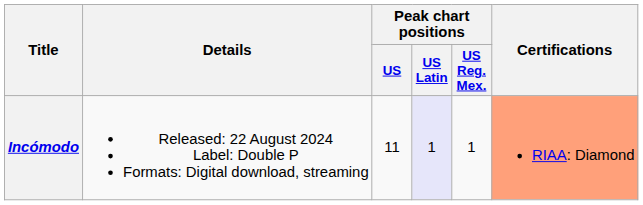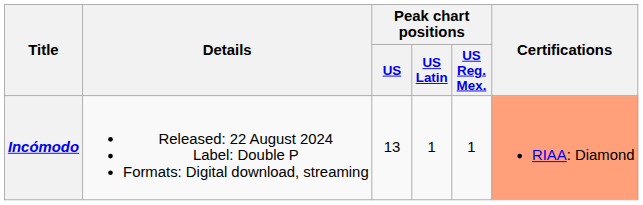Incómodo | Peak chart positions / US: 11 -> 13
Incómodo | Peak chart positions / US Latin: lavender background -> no background
